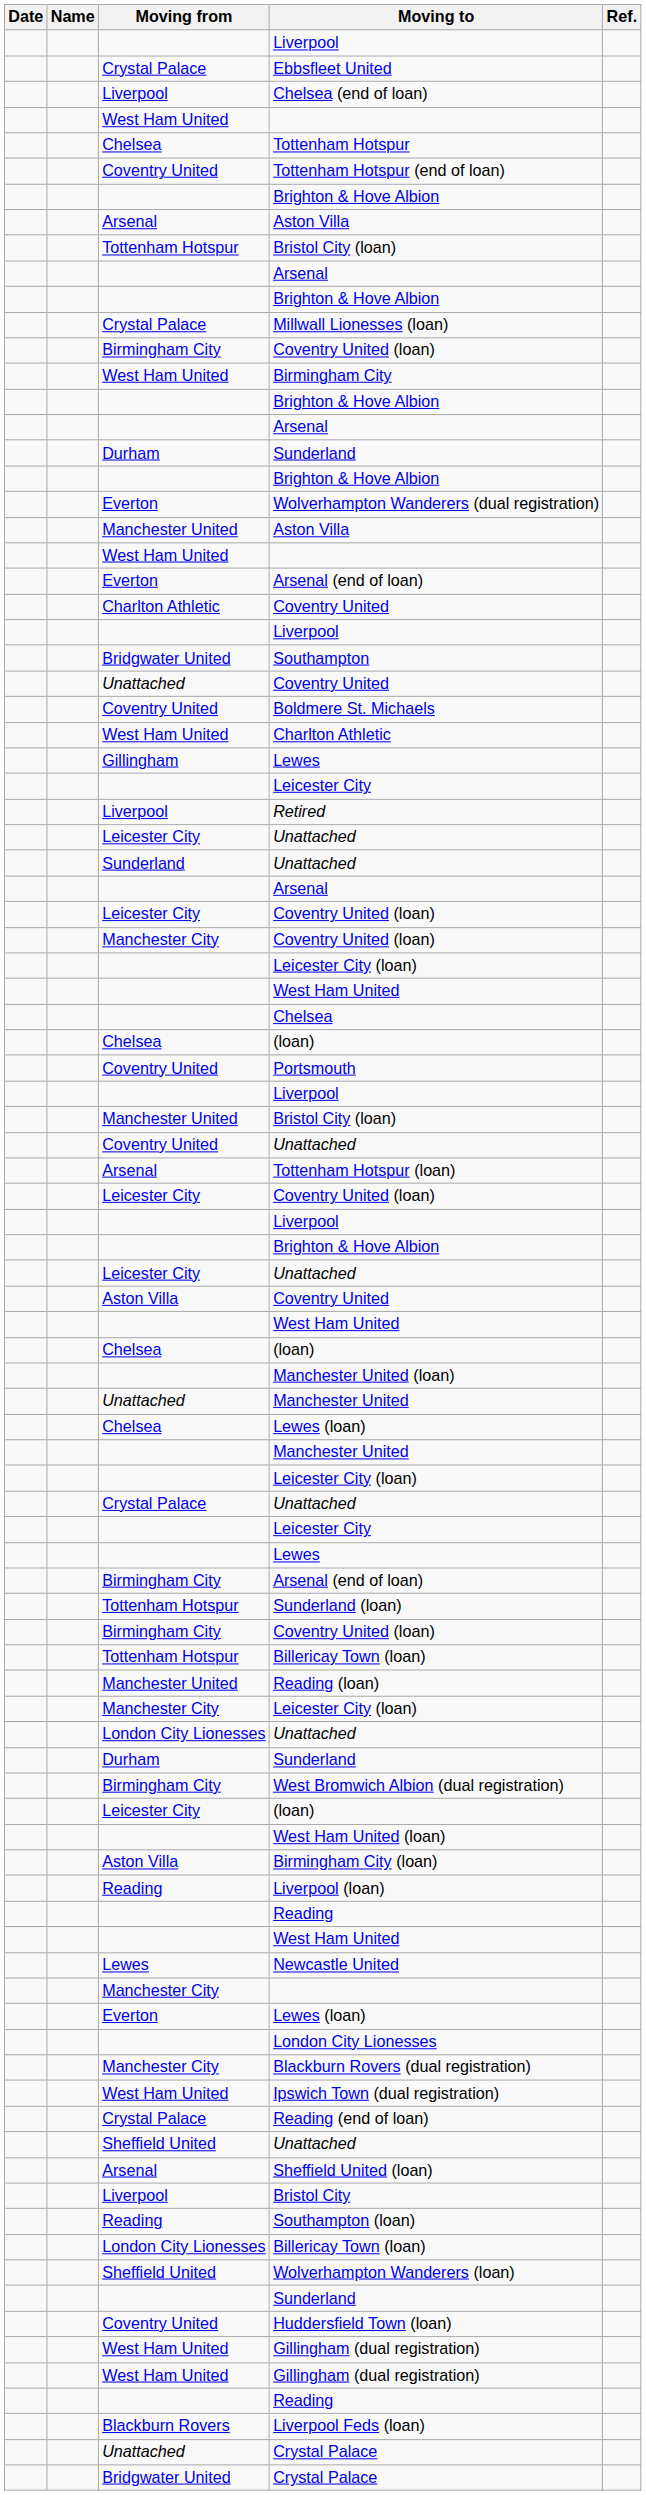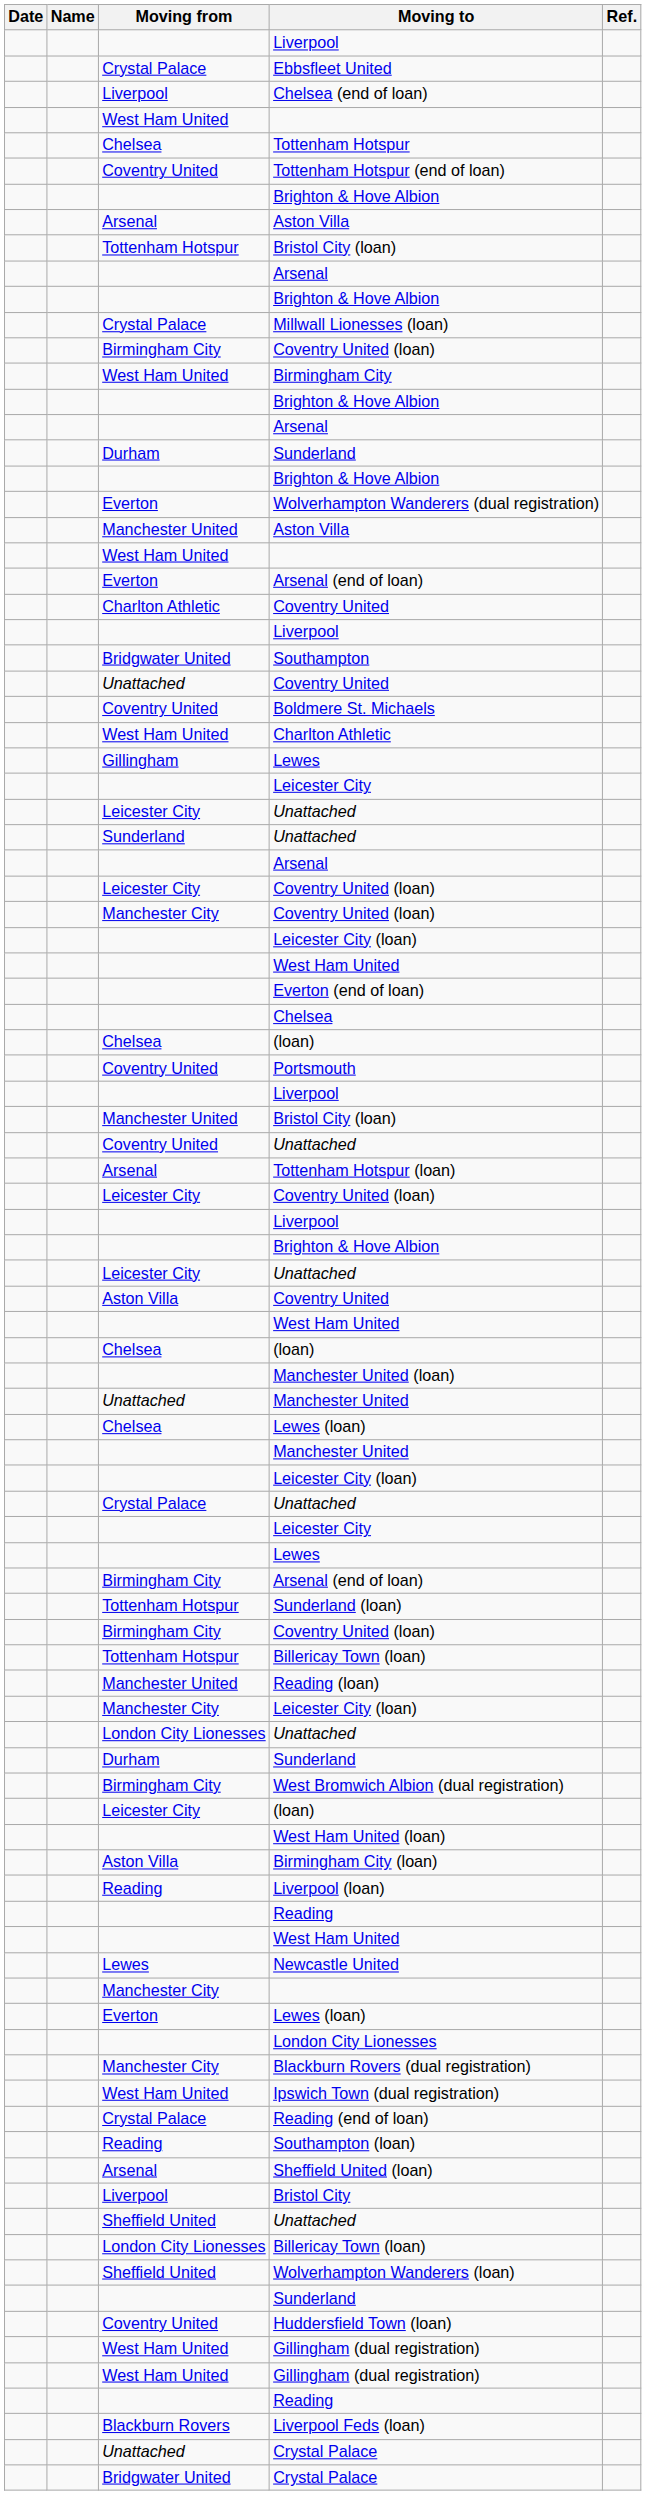- row: Liverpool | Retired
+ row: Everton (end of loan)
rows swapped: Southampton (loan) <-> Sheffield United / Unattached
